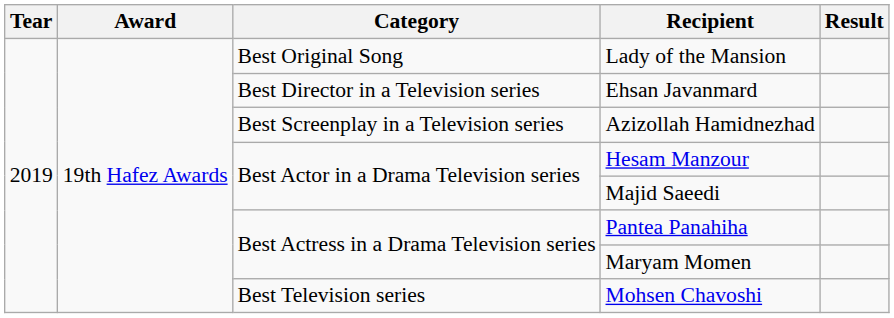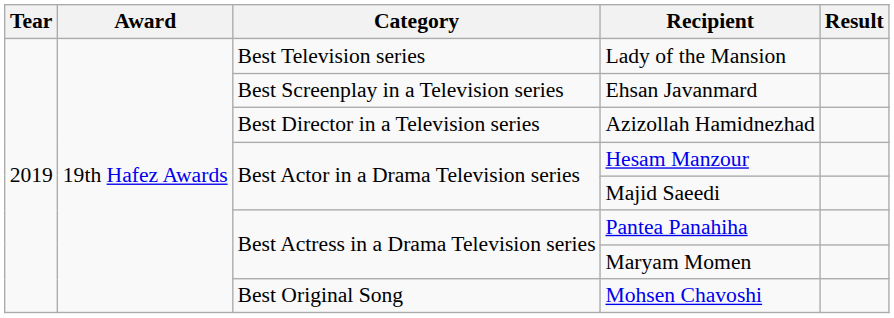Lady of the Mansion | Category: Best Original Song -> Best Television series
Ehsan Javanmard | Category: Best Director in a Television series -> Best Screenplay in a Television series
Azizollah Hamidnezhad | Category: Best Screenplay in a Television series -> Best Director in a Television series
Mohsen Chavoshi | Category: Best Television series -> Best Original Song
